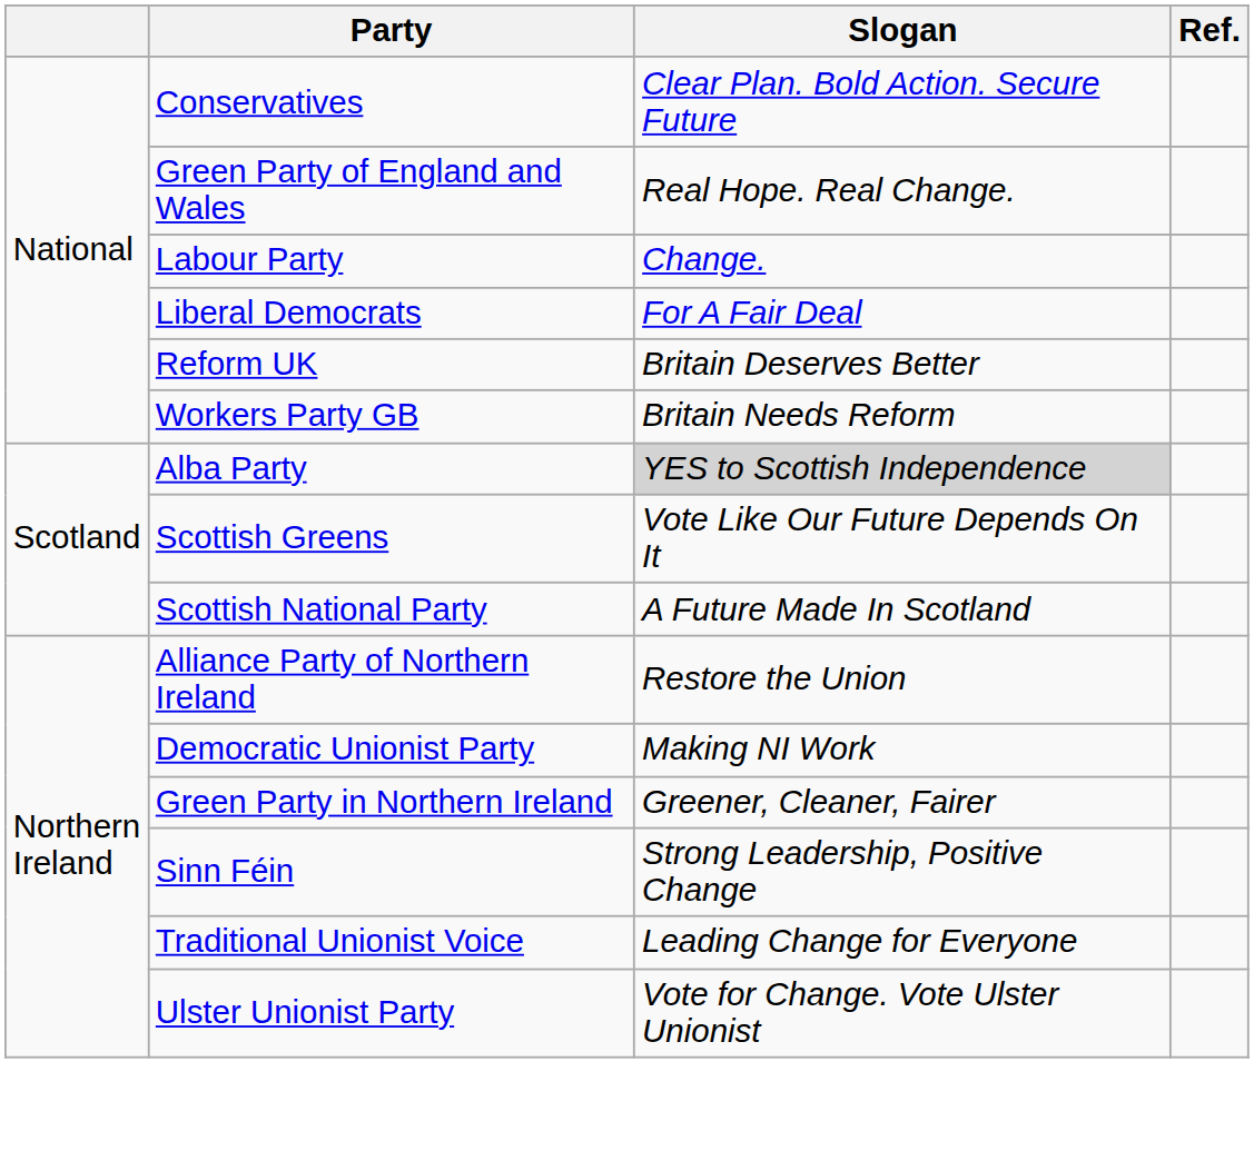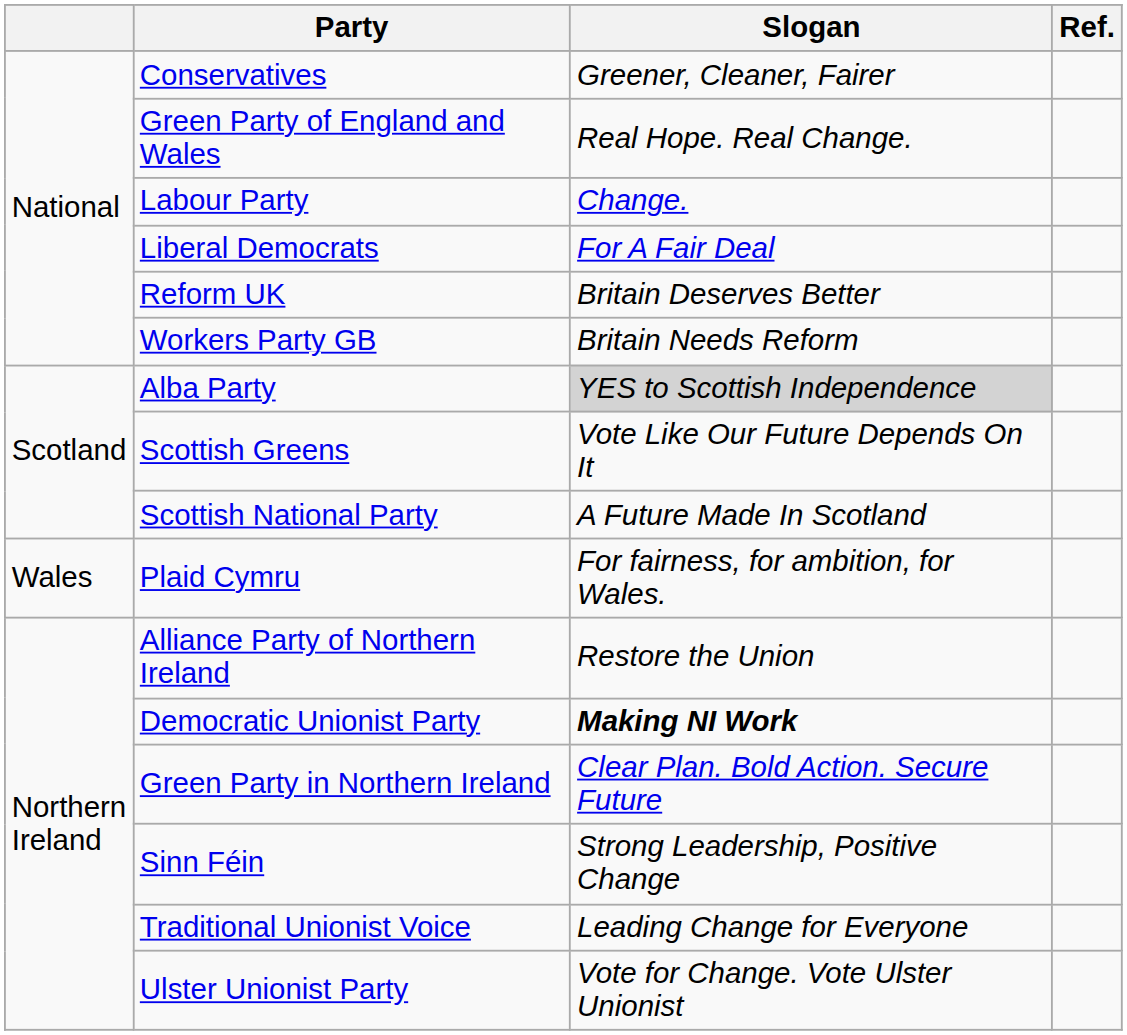Conservatives | Slogan: Clear Plan. Bold Action. Secure Future -> Greener, Cleaner, Fairer
+ row: Wales | Plaid Cymru | For fairness, for ambition, for Wales.
Democratic Unionist Party | Slogan: normal -> bold
Green Party in Northern Ireland | Slogan: Greener, Cleaner, Fairer -> Clear Plan. Bold Action. Secure Future
